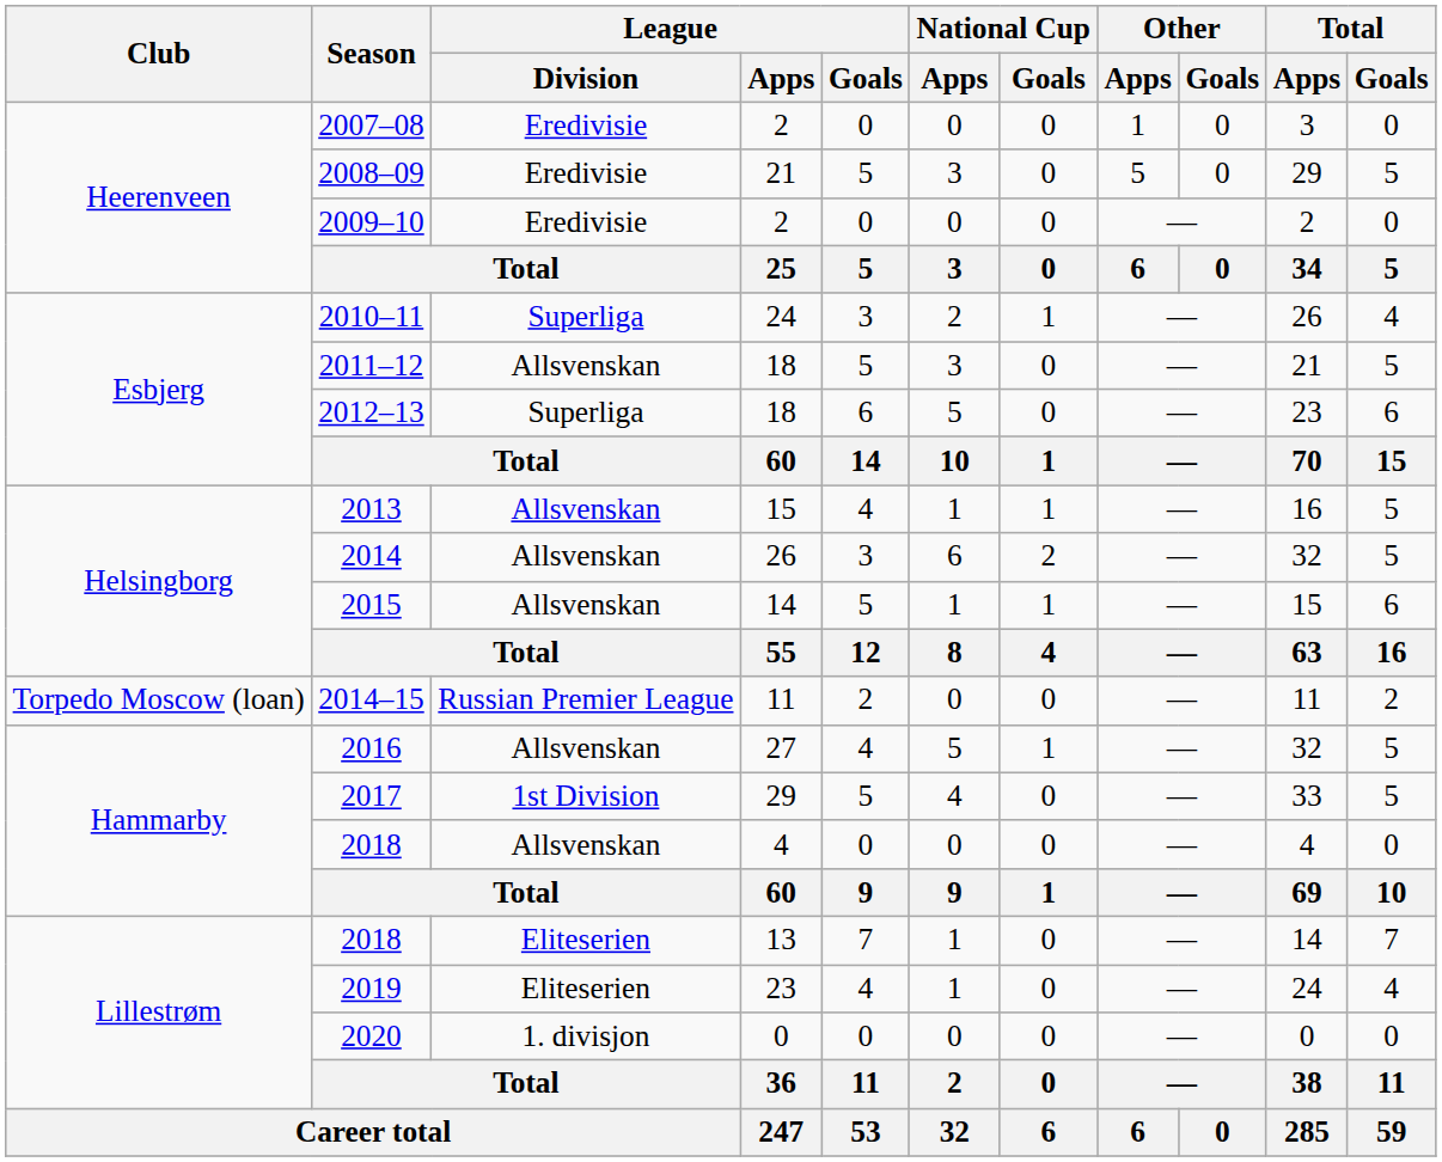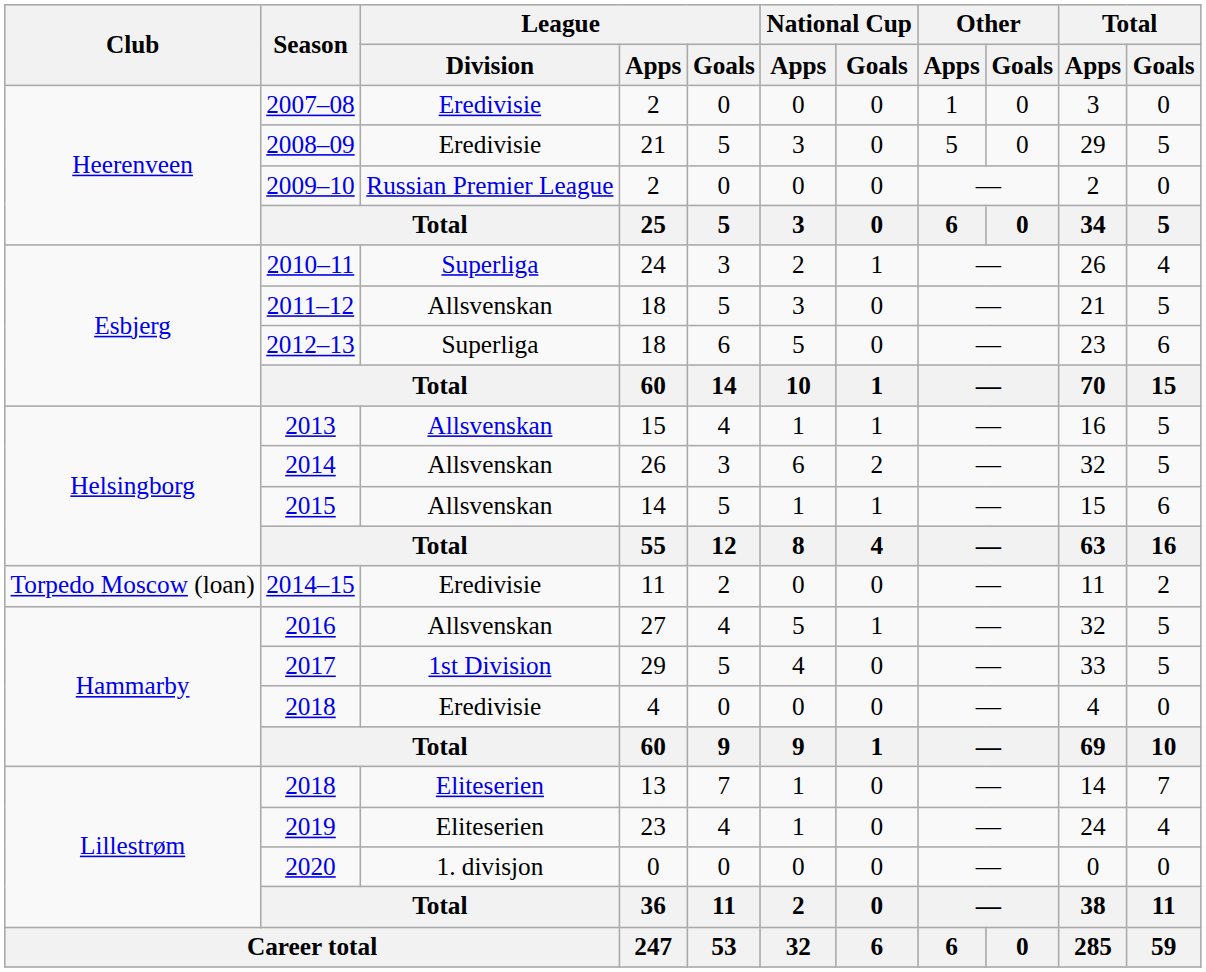2009–10 | League / Division: Eredivisie -> Russian Premier League
2014–15 | League / Division: Russian Premier League -> Eredivisie
2018 / 4 | League / Division: Allsvenskan -> Eredivisie
